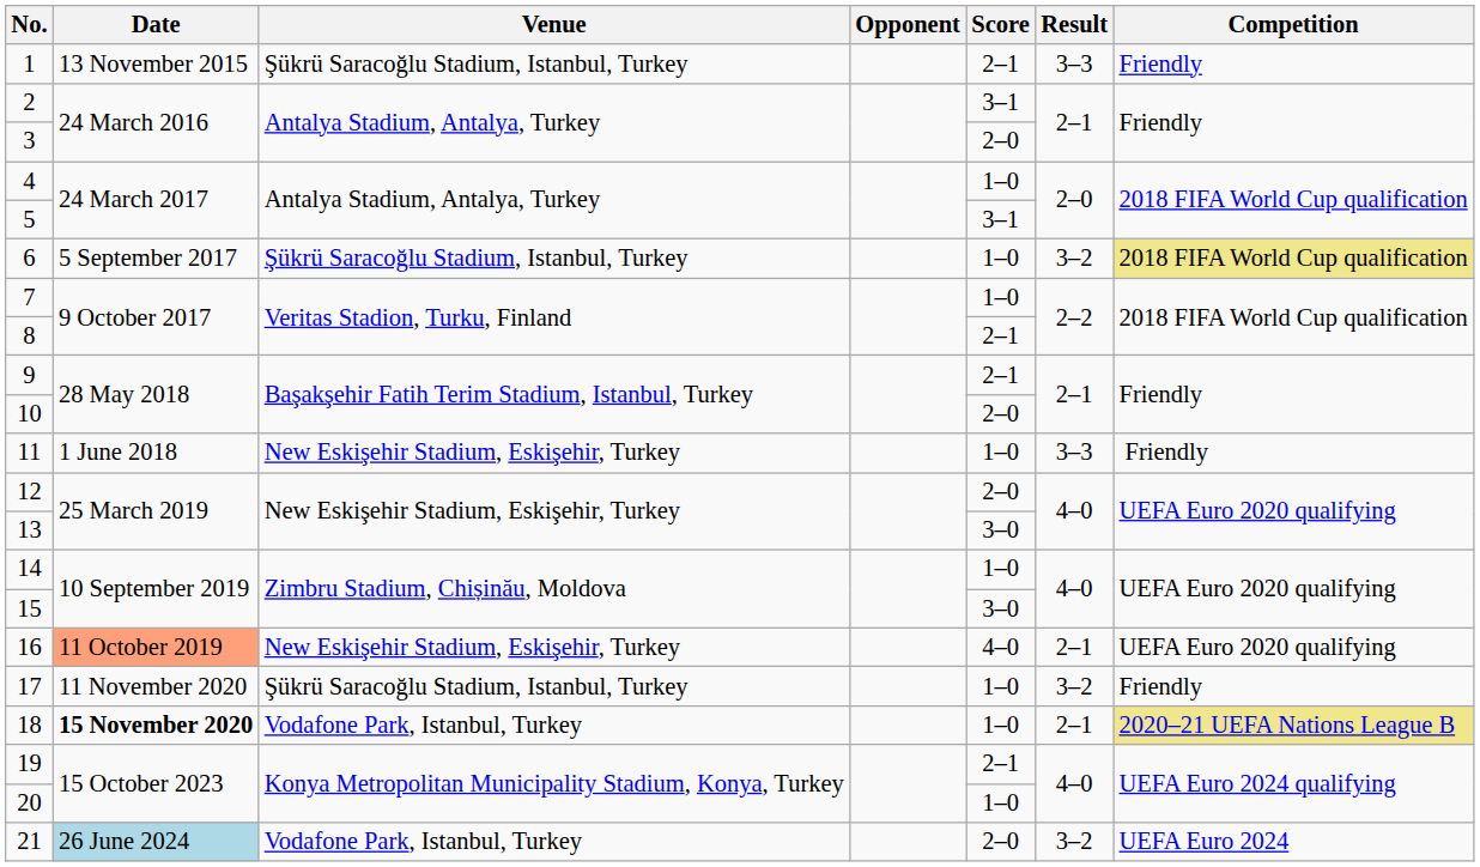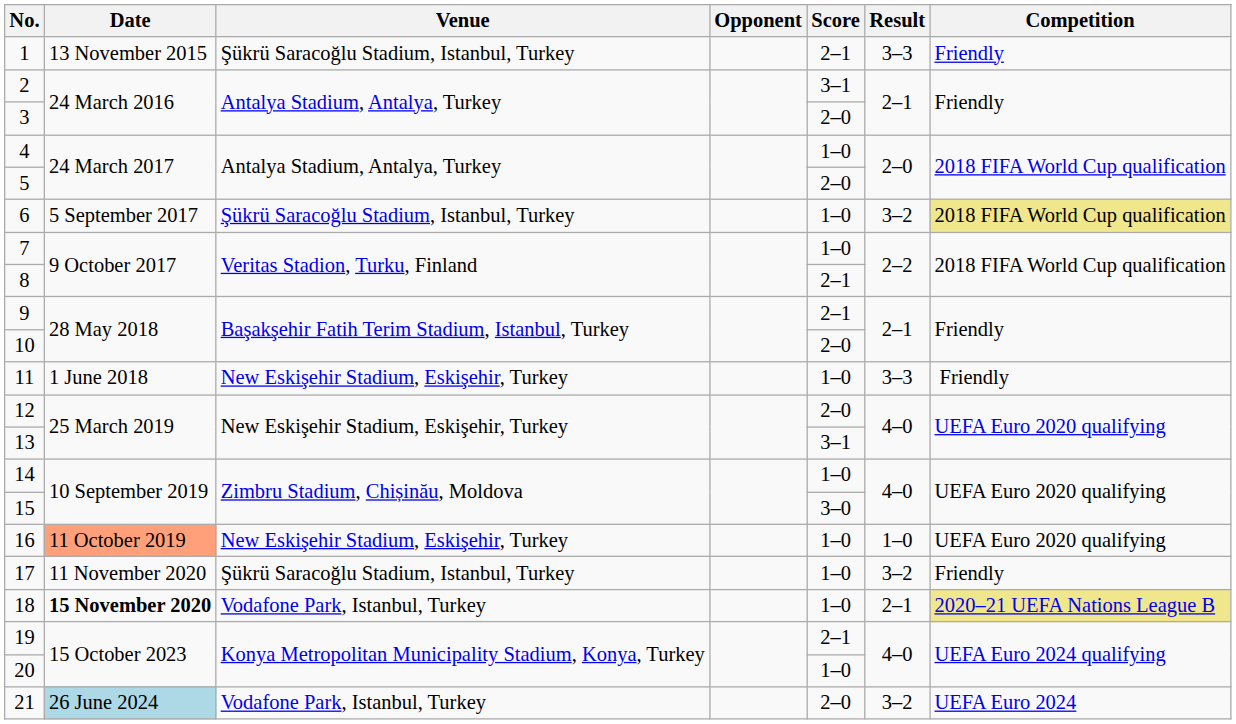5 | Score: 3–1 -> 2–0
13 | Score: 3–0 -> 3–1
16 | Score: 4–0 -> 1–0
16 | Result: 2–1 -> 1–0
